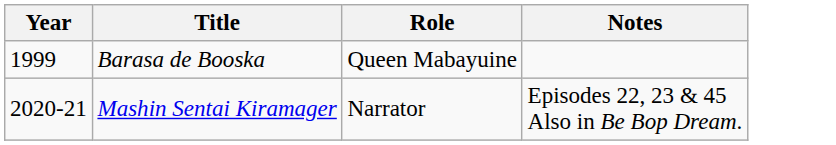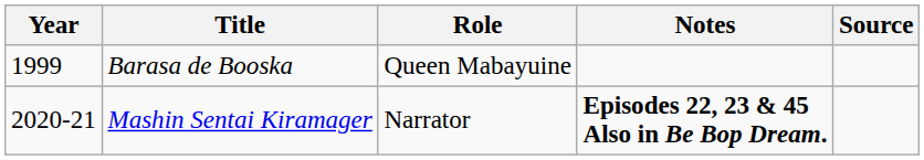+ column: Source
Mashin Sentai Kiramager | Notes: normal -> bold
